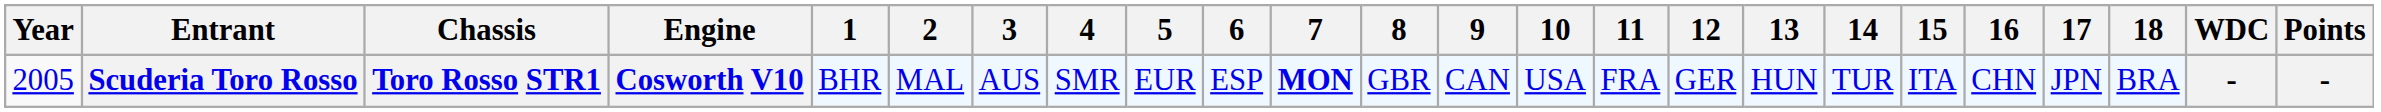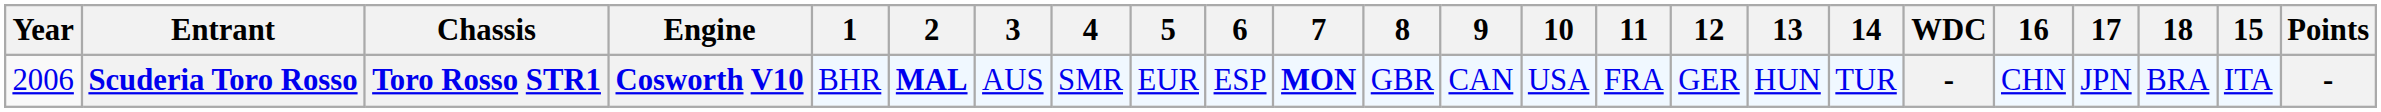columns swapped: 15 <-> WDC
Scuderia Toro Rosso | Year: 2005 -> 2006
Scuderia Toro Rosso | 2: normal -> bold
